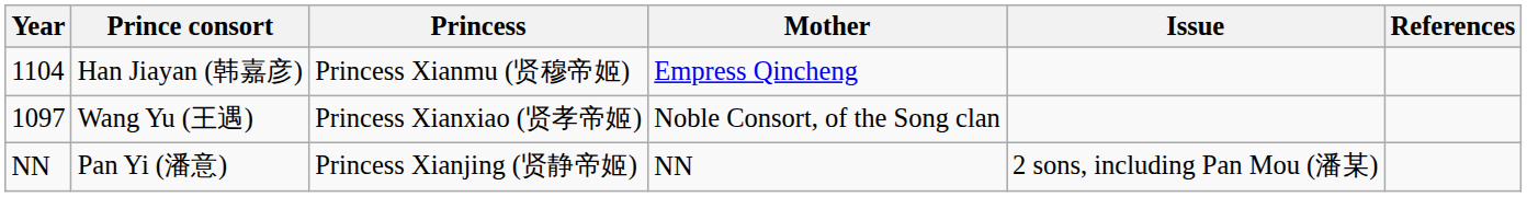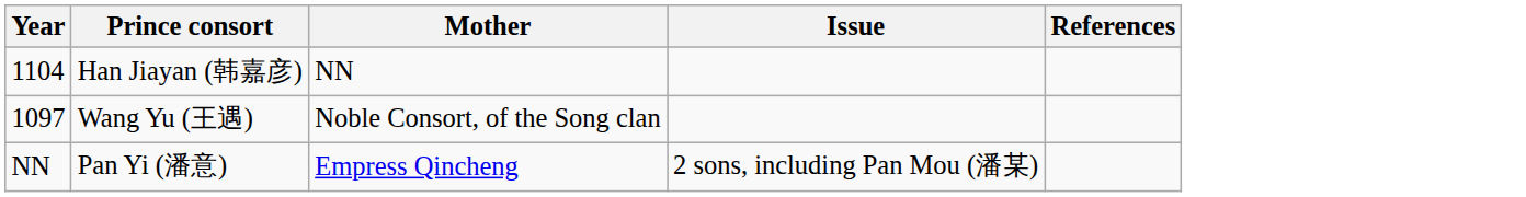- column: Princess | Princess Xianmu (贤穆帝姬) | Princess Xianxiao (贤孝帝姬) | Princess Xianjing (贤静帝姬)
Han Jiayan (韩嘉彦) | Mother: Empress Qincheng -> NN
Pan Yi (潘意) | Mother: NN -> Empress Qincheng
